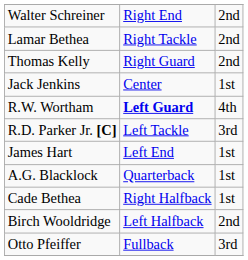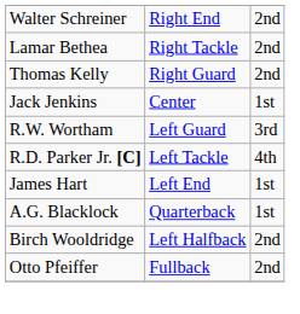R.W. Wortham | column 2: bold -> normal
R.W. Wortham | column 3: 4th -> 3rd
R.D. Parker Jr. [C] | column 3: 3rd -> 4th
- row: Cade Bethea | Right Halfback | 1st
Otto Pfeiffer | column 3: 3rd -> 2nd
